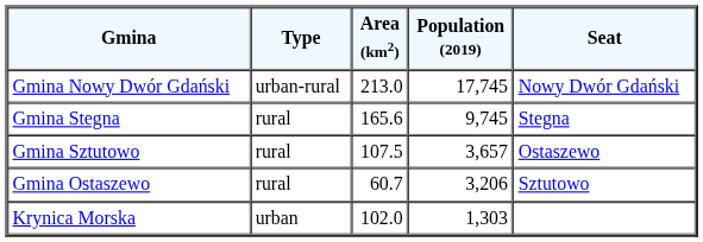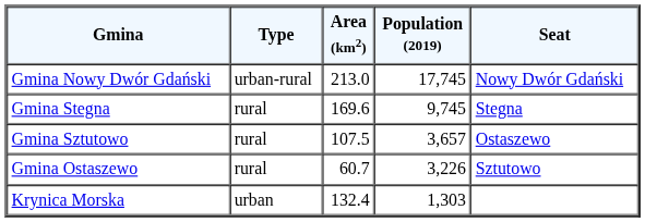Gmina Stegna | Area (km2): 165.6 -> 169.6
Gmina Ostaszewo | Population (2019): 3,206 -> 3,226
Krynica Morska | Area (km2): 102.0 -> 132.4
